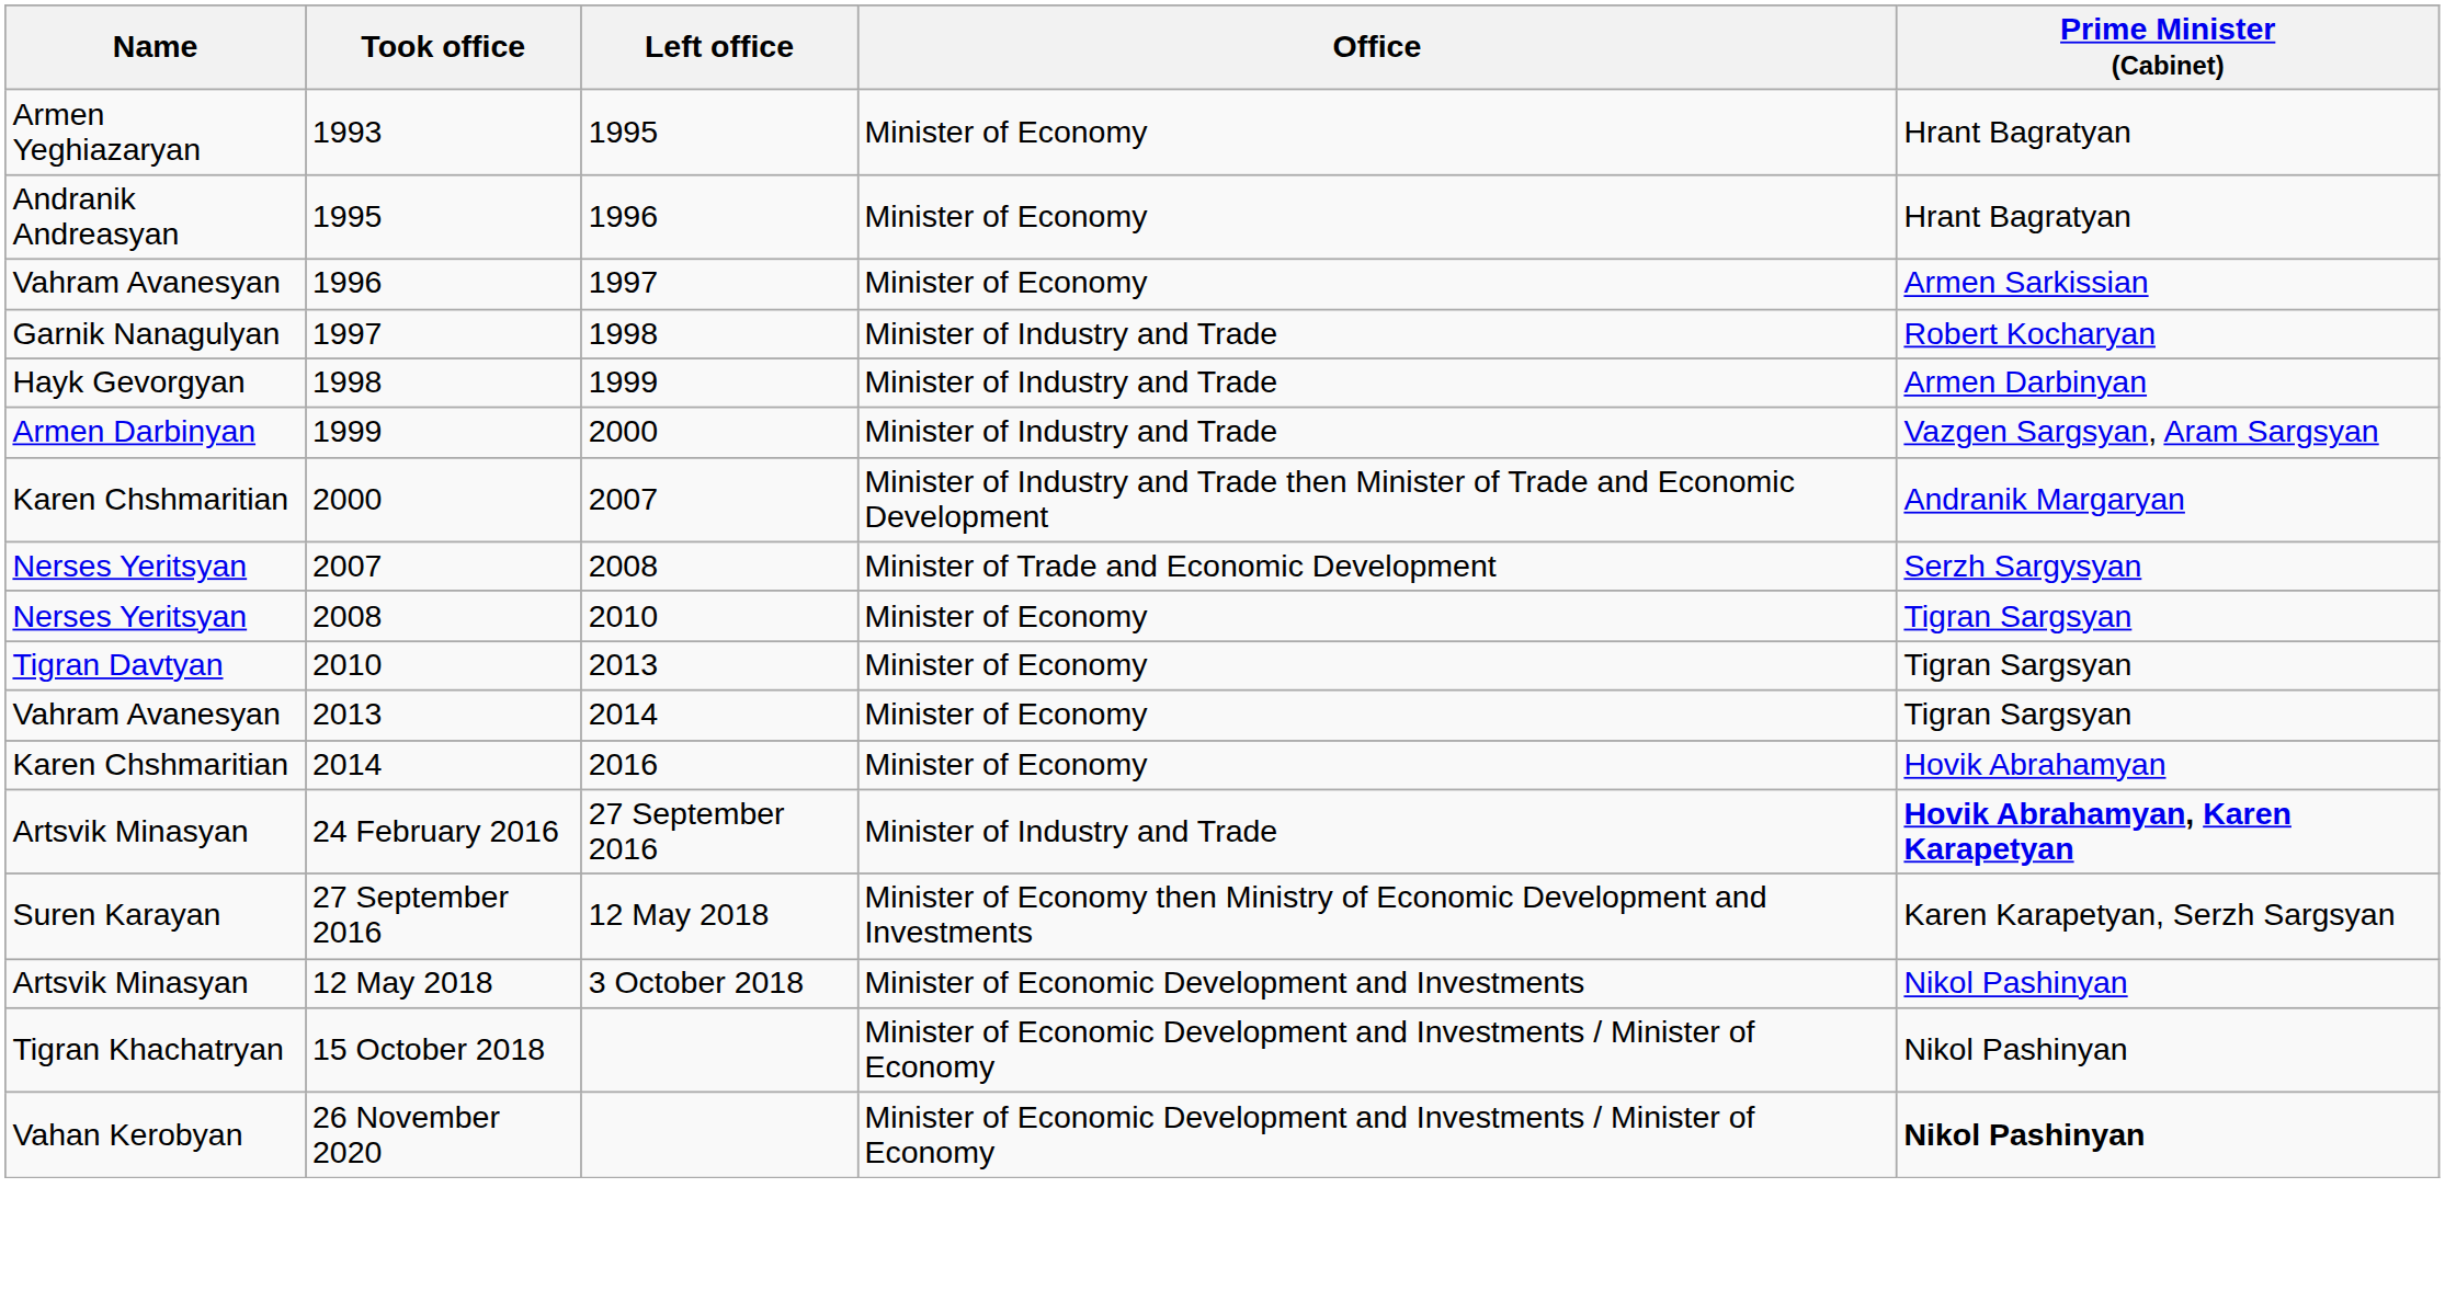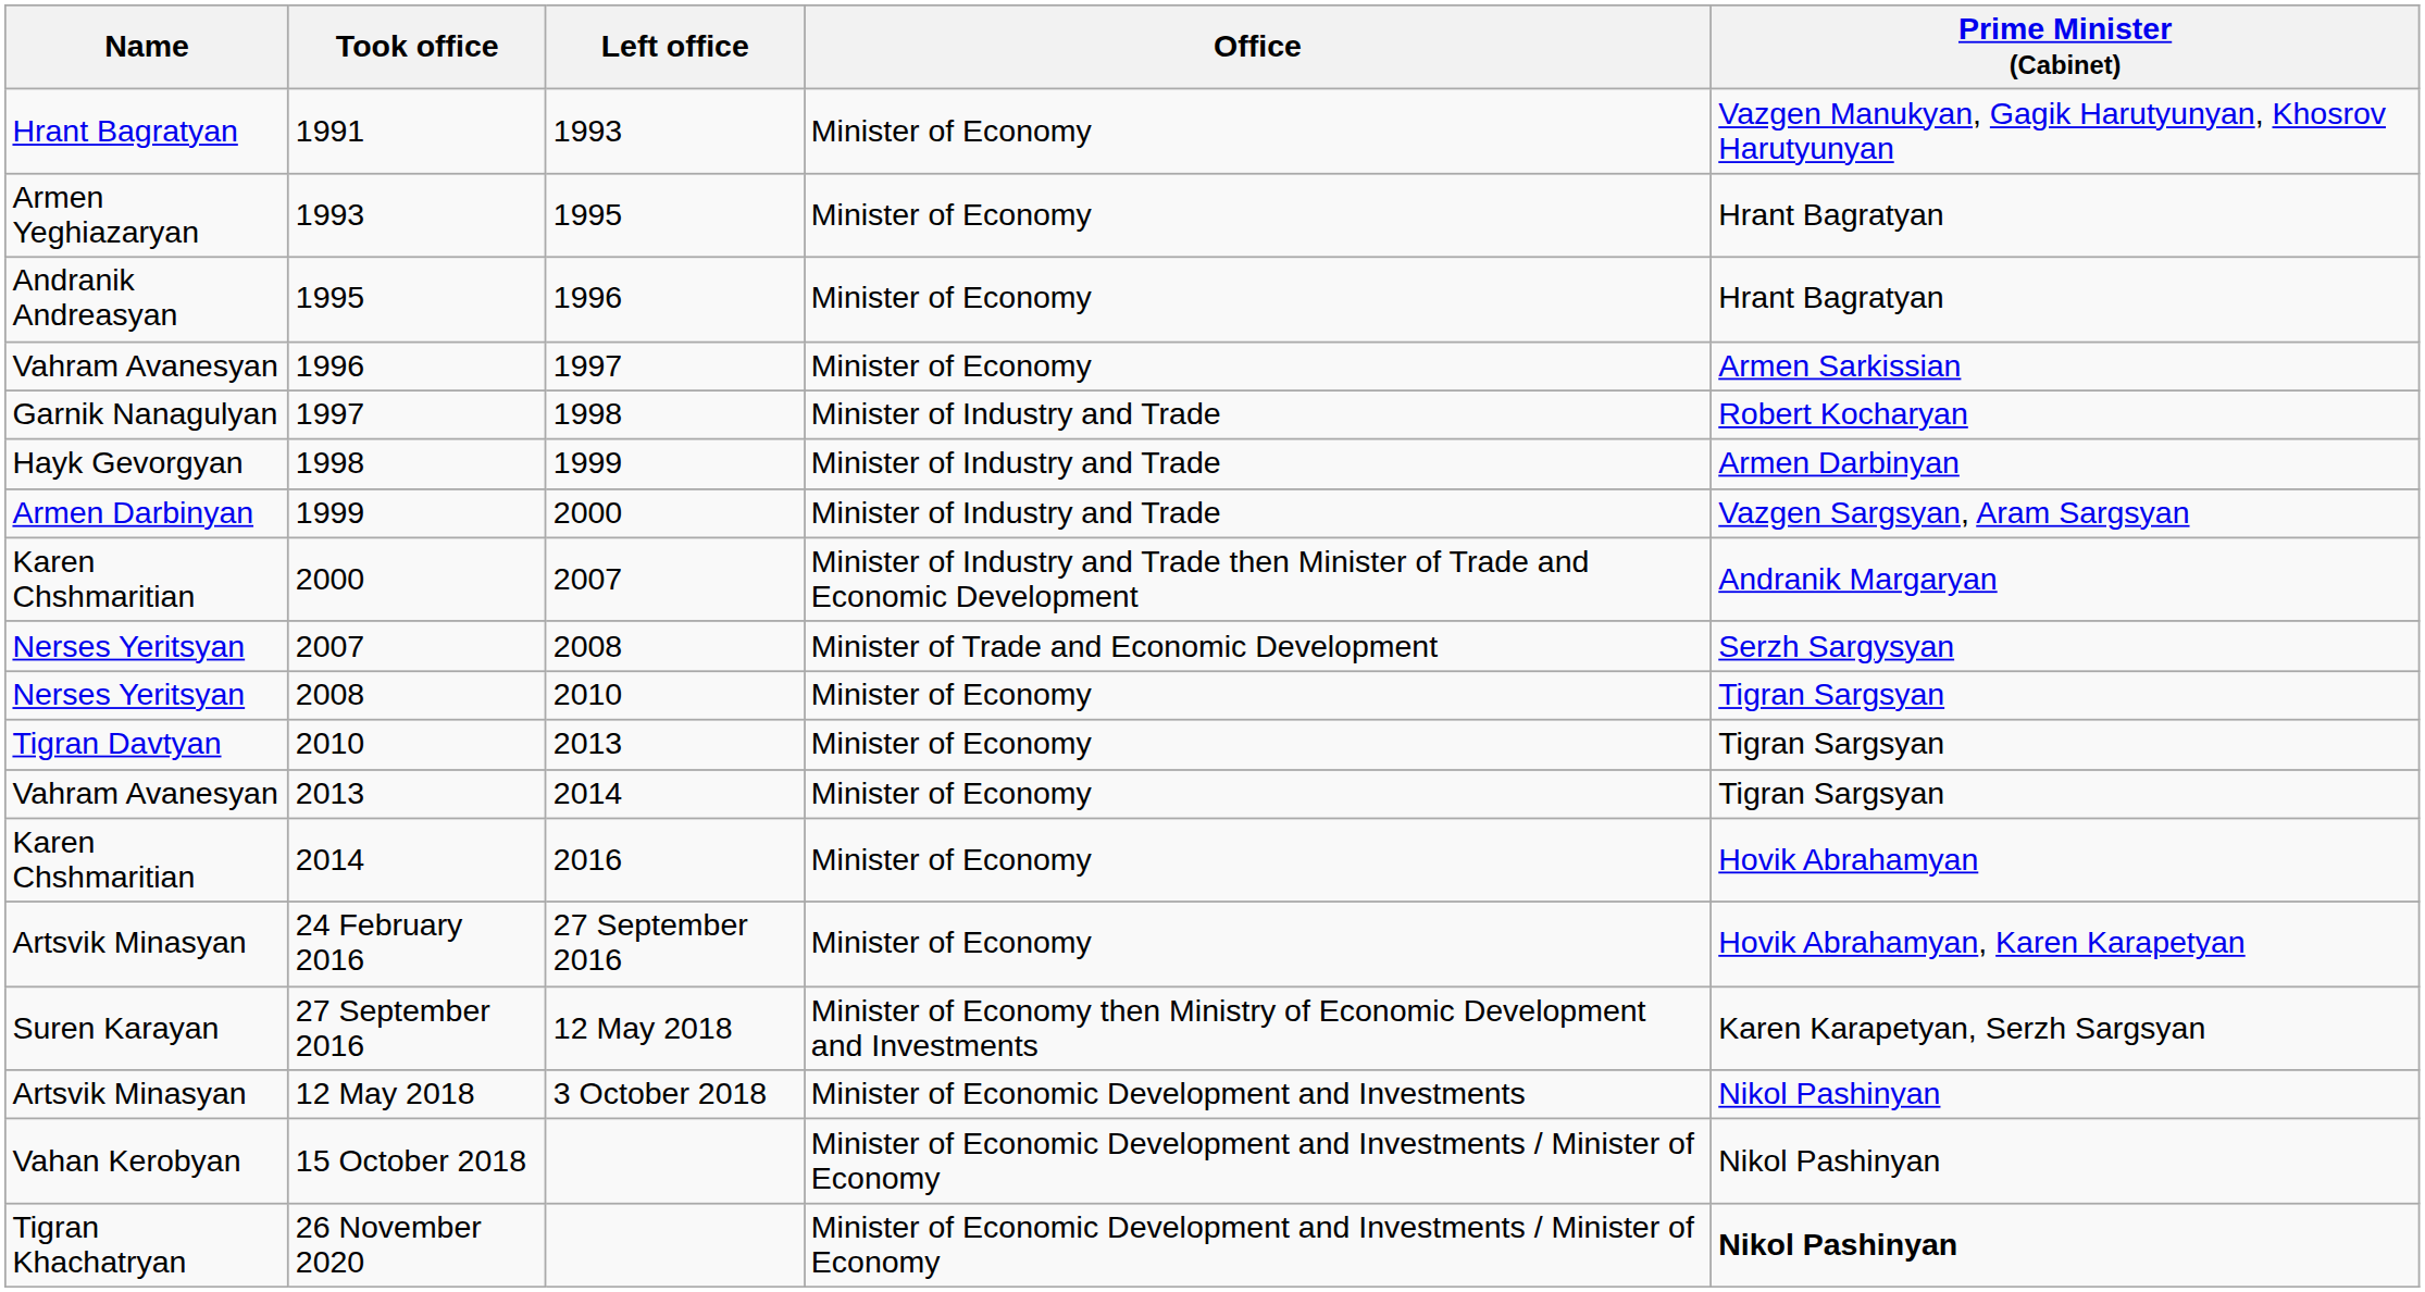+ row: Hrant Bagratyan | 1991 | 1993 | Minister of Economy | Vazgen Manukyan, Gagik Harutyunyan, Khosrov Harutyunyan
24 February 2016 | Office: Minister of Industry and Trade -> Minister of Economy
24 February 2016 | Prime Minister (Cabinet): bold -> normal
15 October 2018 | Name: Tigran Khachatryan -> Vahan Kerobyan
26 November 2020 | Name: Vahan Kerobyan -> Tigran Khachatryan
